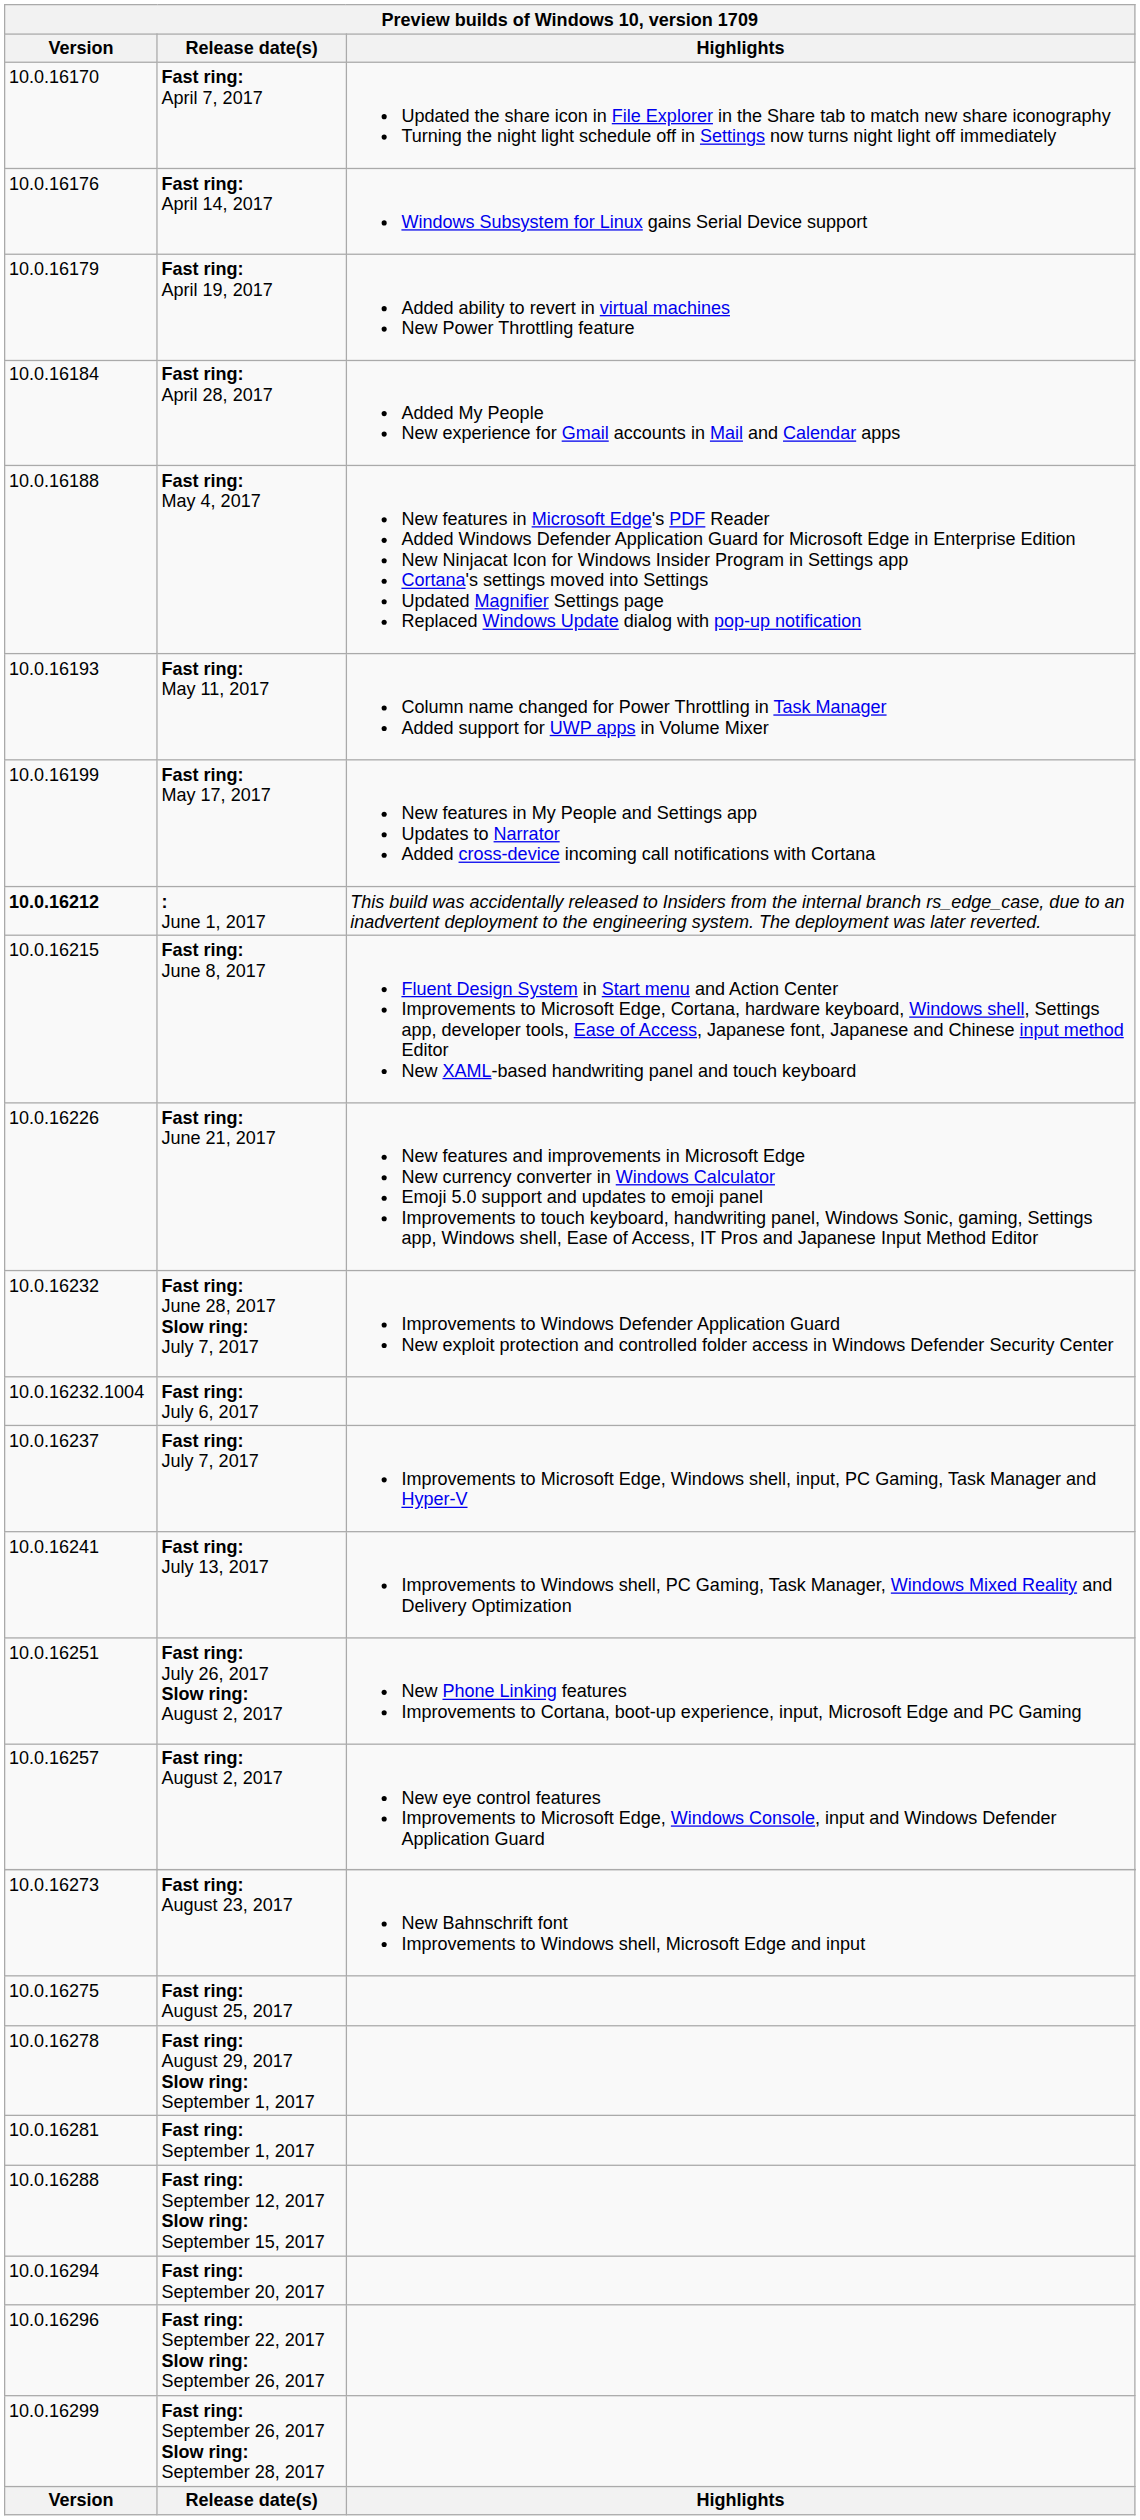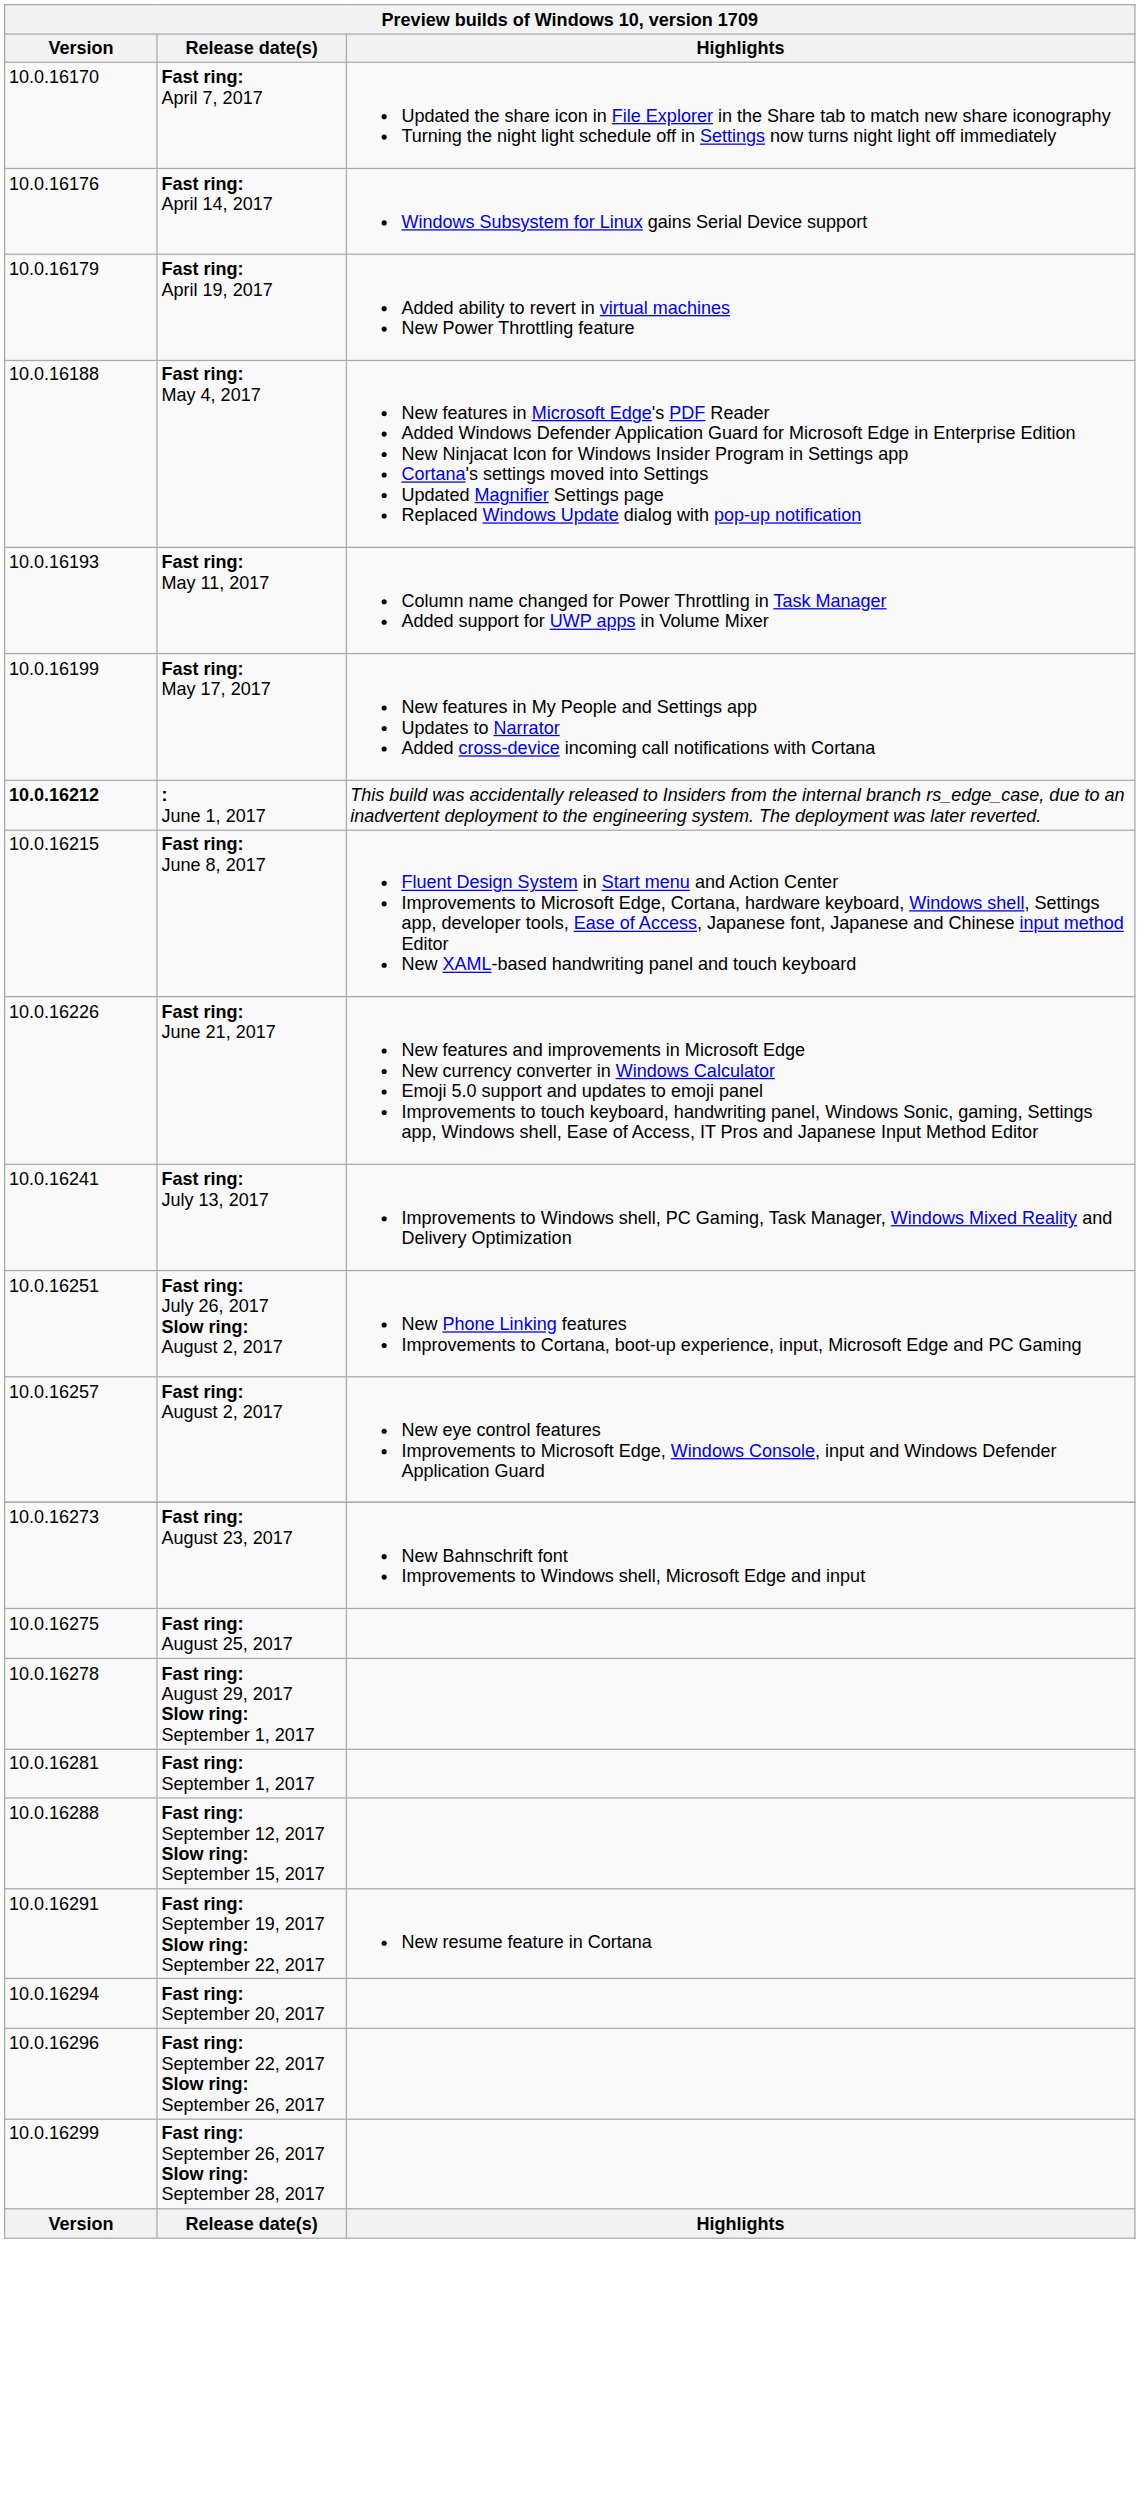- row: 10.0.16184 | Fast ring: April 28, 2017 | Added My People New experience for Gmail accounts in Mail and Calendar apps
- row: 10.0.16232 | Fast ring: June 28, 2017 Slow ring: July 7, 2017 | Improvements to Windows Defender Application Guard New exploit protection and controlled folder access in Windows Defender Security Center
- row: 10.0.16232.1004 | Fast ring: July 6, 2017
- row: 10.0.16237 | Fast ring: July 7, 2017 | Improvements to Microsoft Edge, Windows shell, input, PC Gaming, Task Manager and Hyper-V
+ row: 10.0.16291 | Fast ring: September 19, 2017 Slow ring: September 22, 2017 | New resume feature in Cortana
